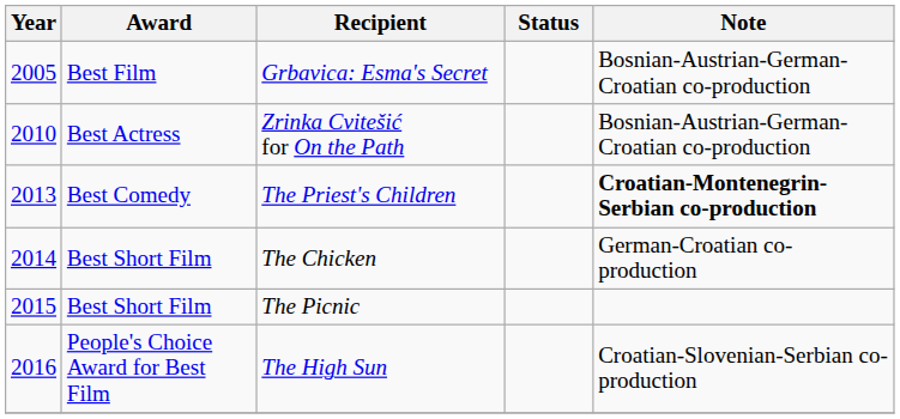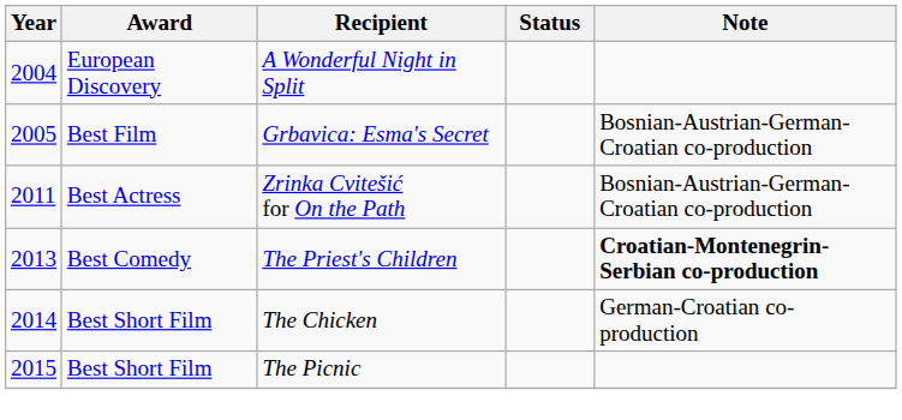+ row: 2004 | European Discovery | A Wonderful Night in Split
Zrinka Cvitešić for On the Path | Year: 2010 -> 2011
- row: 2016 | People's Choice Award for Best Film | The High Sun | Croatian-Slovenian-Serbian co-production
